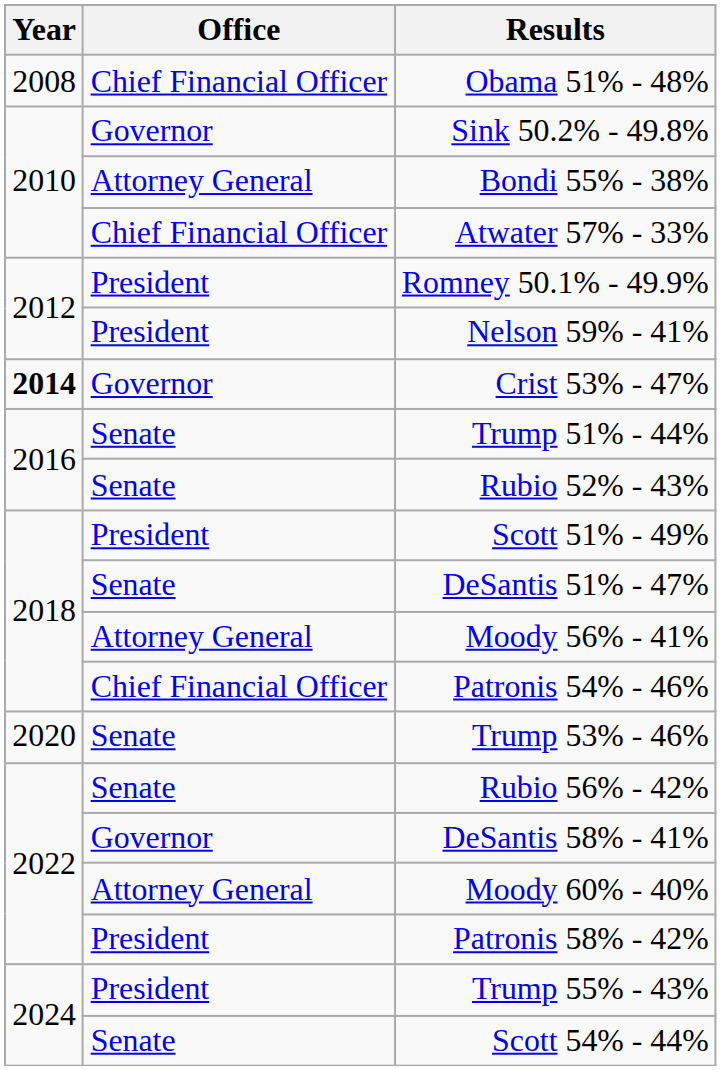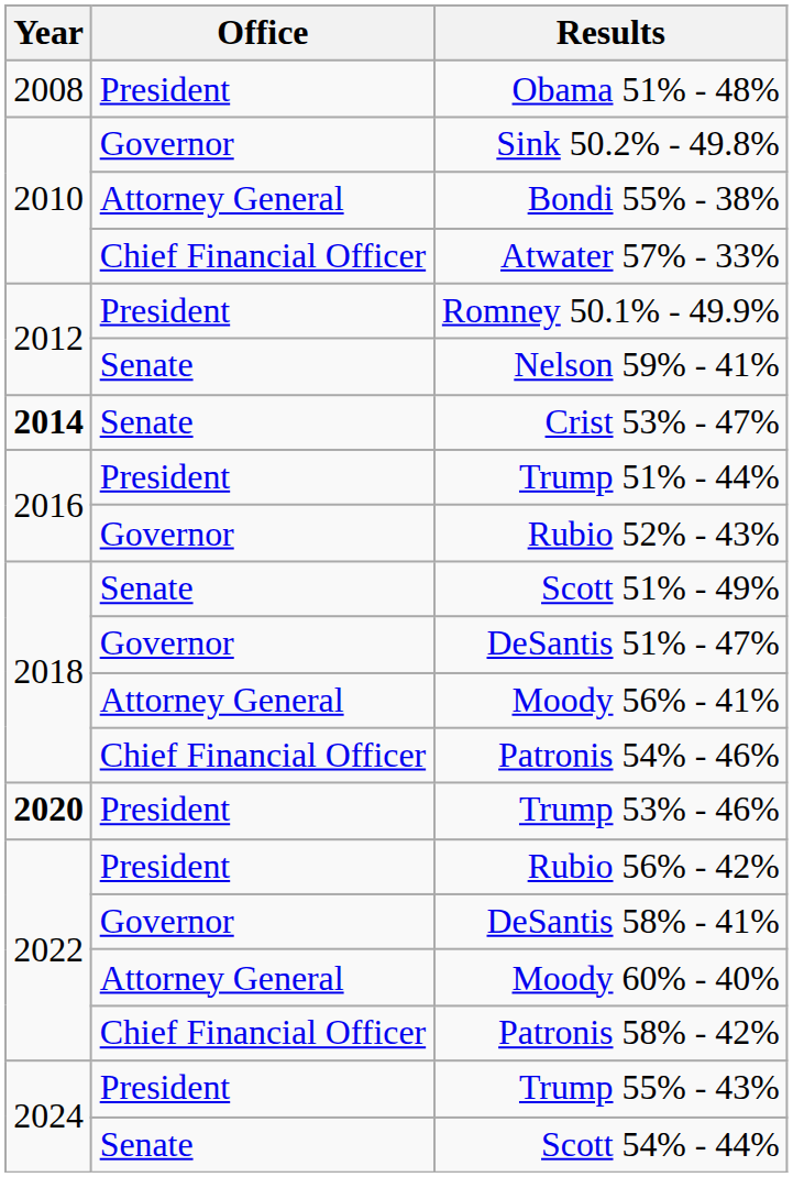Obama 51% - 48% | Office: Chief Financial Officer -> President
Nelson 59% - 41% | Office: President -> Senate
Crist 53% - 47% | Office: Governor -> Senate
Trump 51% - 44% | Office: Senate -> President
Rubio 52% - 43% | Office: Senate -> Governor
Scott 51% - 49% | Office: President -> Senate
DeSantis 51% - 47% | Office: Senate -> Governor
Trump 53% - 46% | Year: normal -> bold
Trump 53% - 46% | Office: Senate -> President
Rubio 56% - 42% | Office: Senate -> President
Patronis 58% - 42% | Office: President -> Chief Financial Officer
